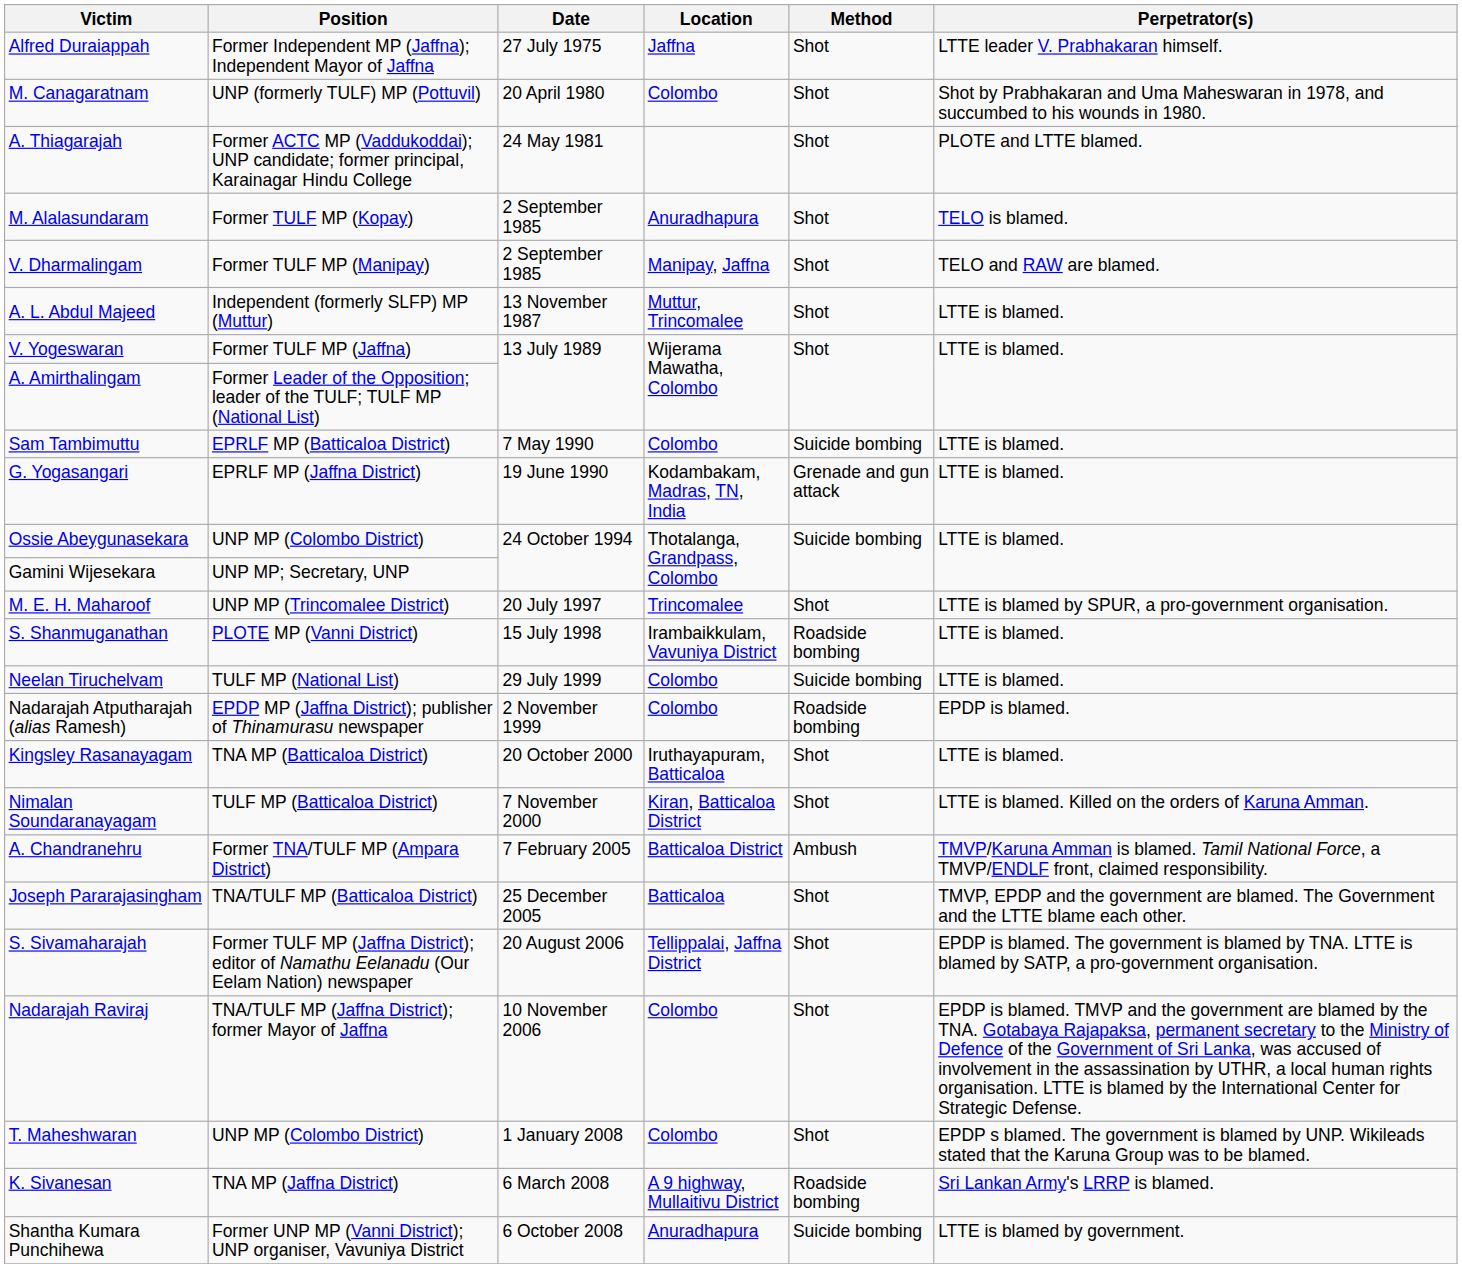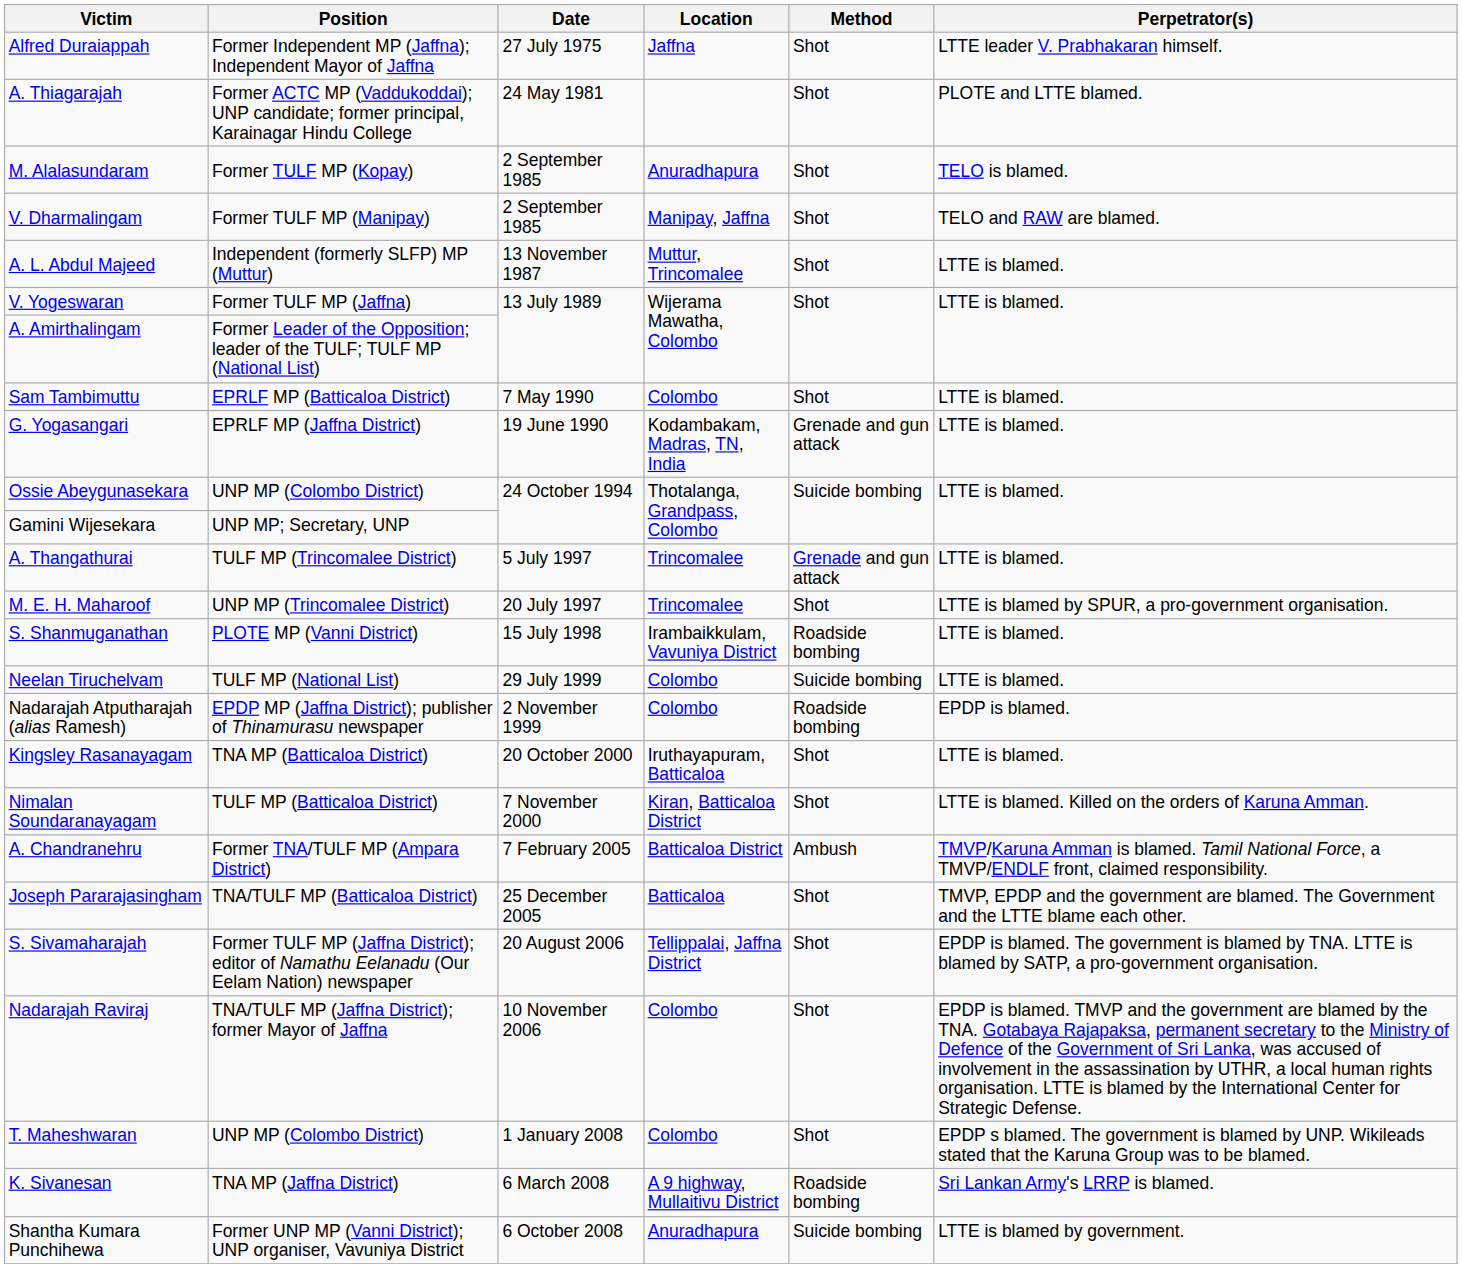- row: M. Canagaratnam | UNP (formerly TULF) MP (Pottuvil) | 20 April 1980 | Colombo | Shot | Shot by Prabhakaran and Uma Maheswaran in 1978, and succumbed to his wounds in 1980.
Sam Tambimuttu | Method: Suicide bombing -> Shot
+ row: A. Thangathurai | TULF MP (Trincomalee District) | 5 July 1997 | Trincomalee | Grenade and gun attack | LTTE is blamed.
